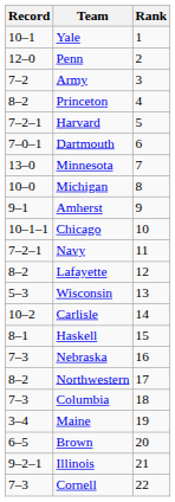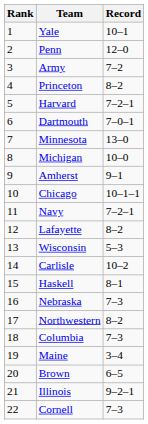columns swapped: Rank <-> Record
